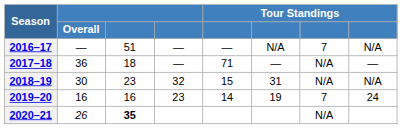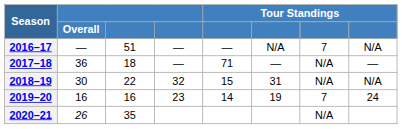2018–19 | column 3: 23 -> 22
2020–21 | column 3: bold -> normal
